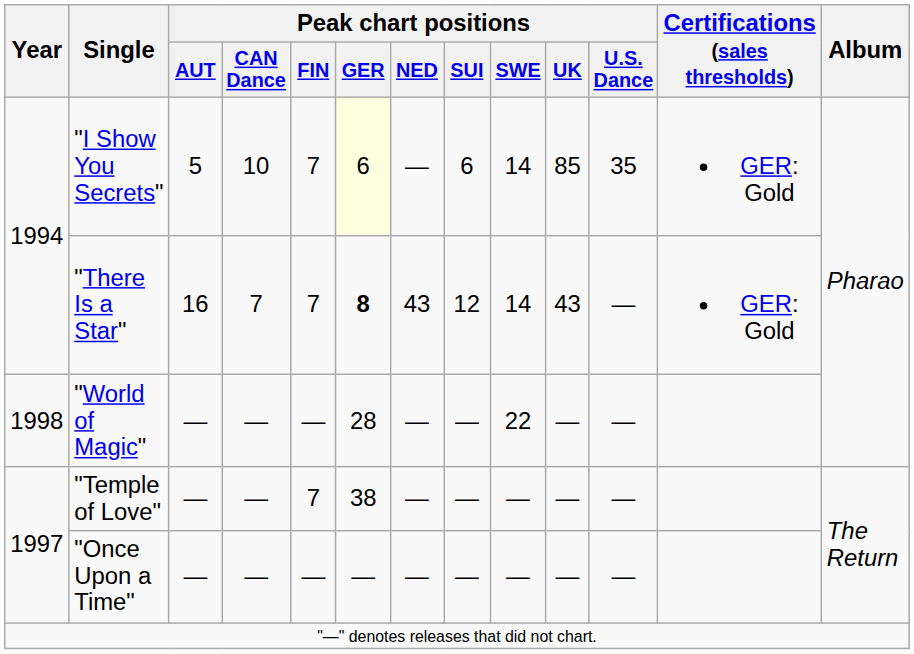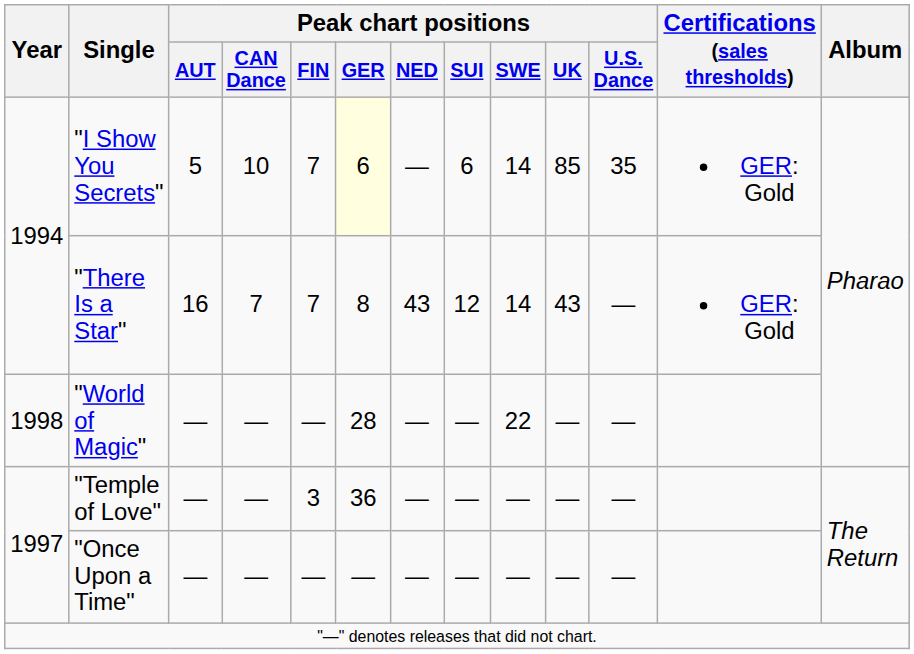"There Is a Star" | Peak chart positions / GER: bold -> normal
"Temple of Love" | Peak chart positions / FIN: 7 -> 3
"Temple of Love" | Peak chart positions / GER: 38 -> 36
